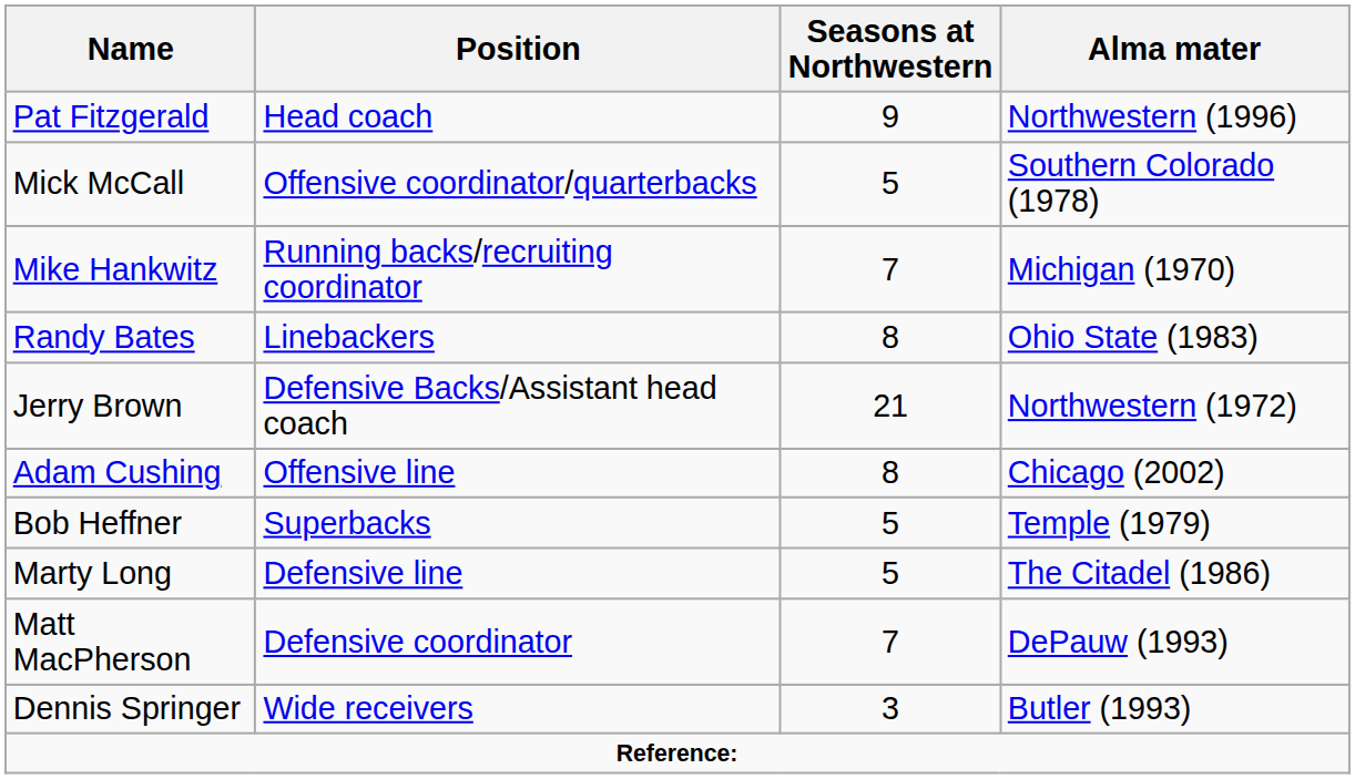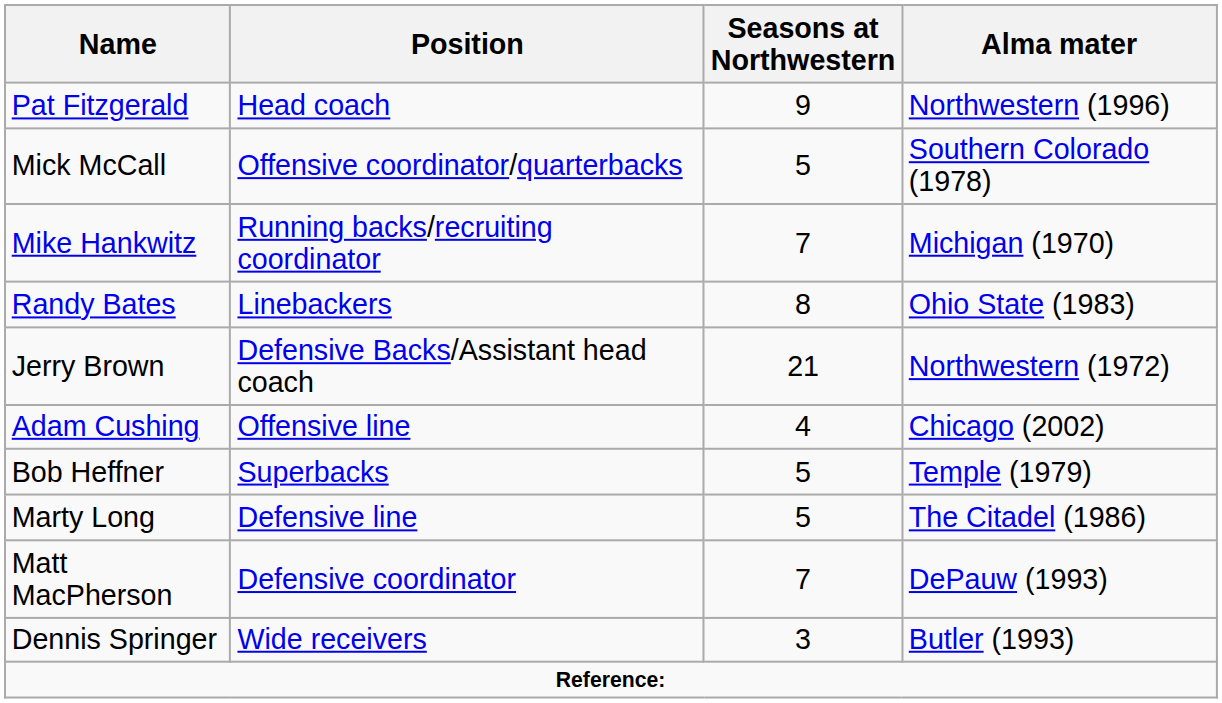Adam Cushing | Seasons at Northwestern: 8 -> 4
